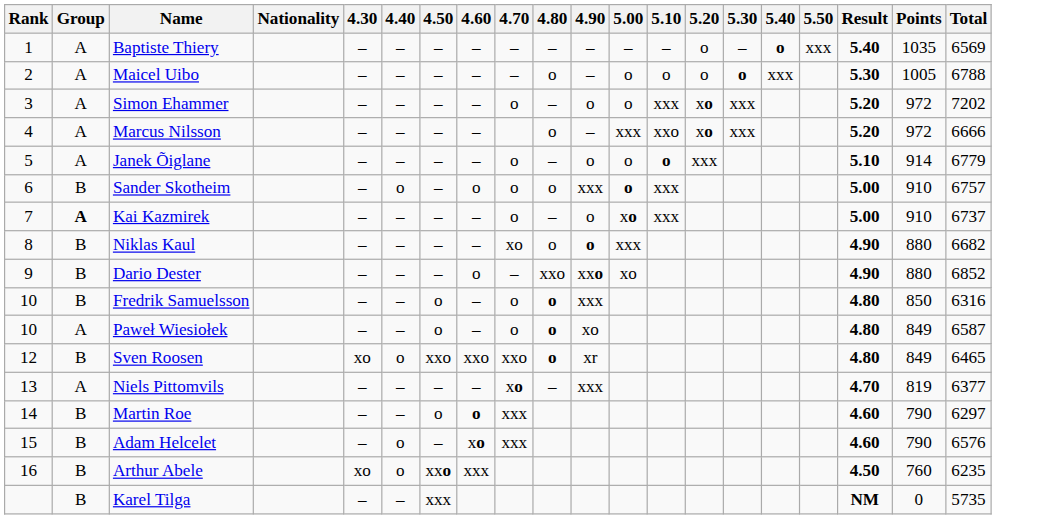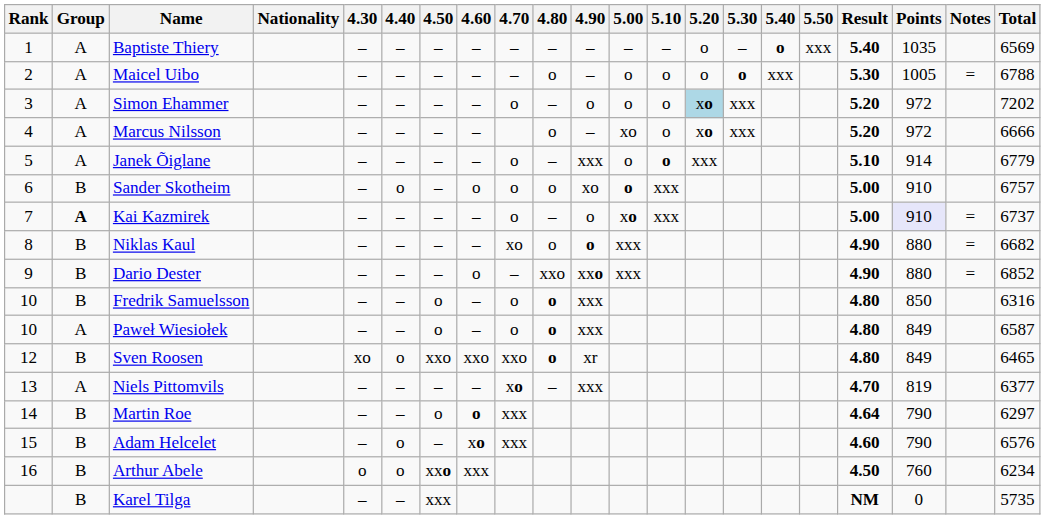+ column: Notes | = | = | = | =
Simon Ehammer | 5.10: xxx -> o
Simon Ehammer | 5.20: no background -> lightblue background
Marcus Nilsson | 5.00: xxx -> xo
Marcus Nilsson | 5.10: xxo -> o
Janek Õiglane | 4.90: o -> xxx
Sander Skotheim | 4.90: xxx -> xo
Kai Kazmirek | Points: no background -> lavender background
Dario Dester | 5.00: xo -> xxx
Paweł Wiesiołek | 4.90: xo -> xxx
Martin Roe | Result: 4.60 -> 4.64
Arthur Abele | 4.30: xo -> o
Arthur Abele | Total: 6235 -> 6234
